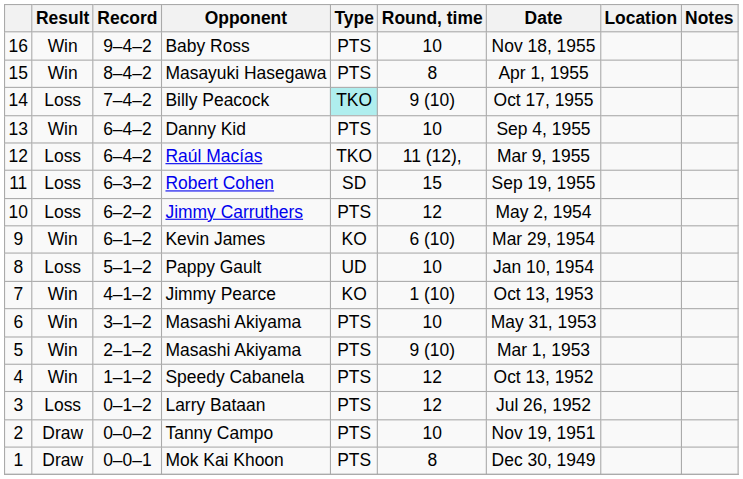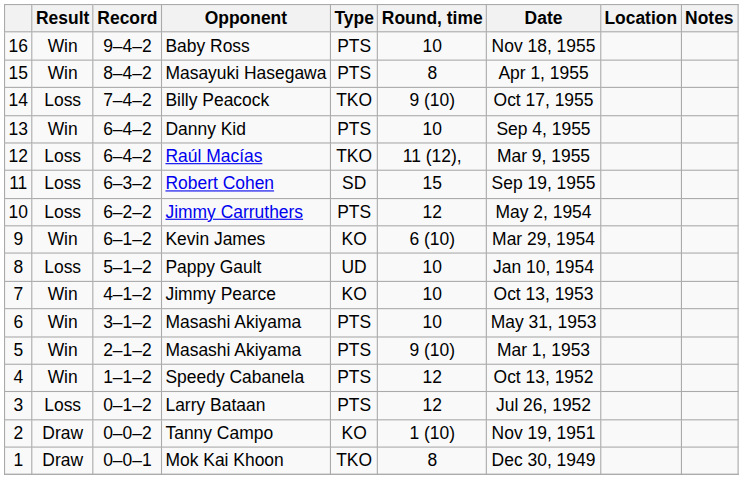Billy Peacock | Type: paleturquoise background -> no background
Jimmy Pearce | Round, time: 1 (10) -> 10
Tanny Campo | Type: PTS -> KO
Tanny Campo | Round, time: 10 -> 1 (10)
Mok Kai Khoon | Type: PTS -> TKO
